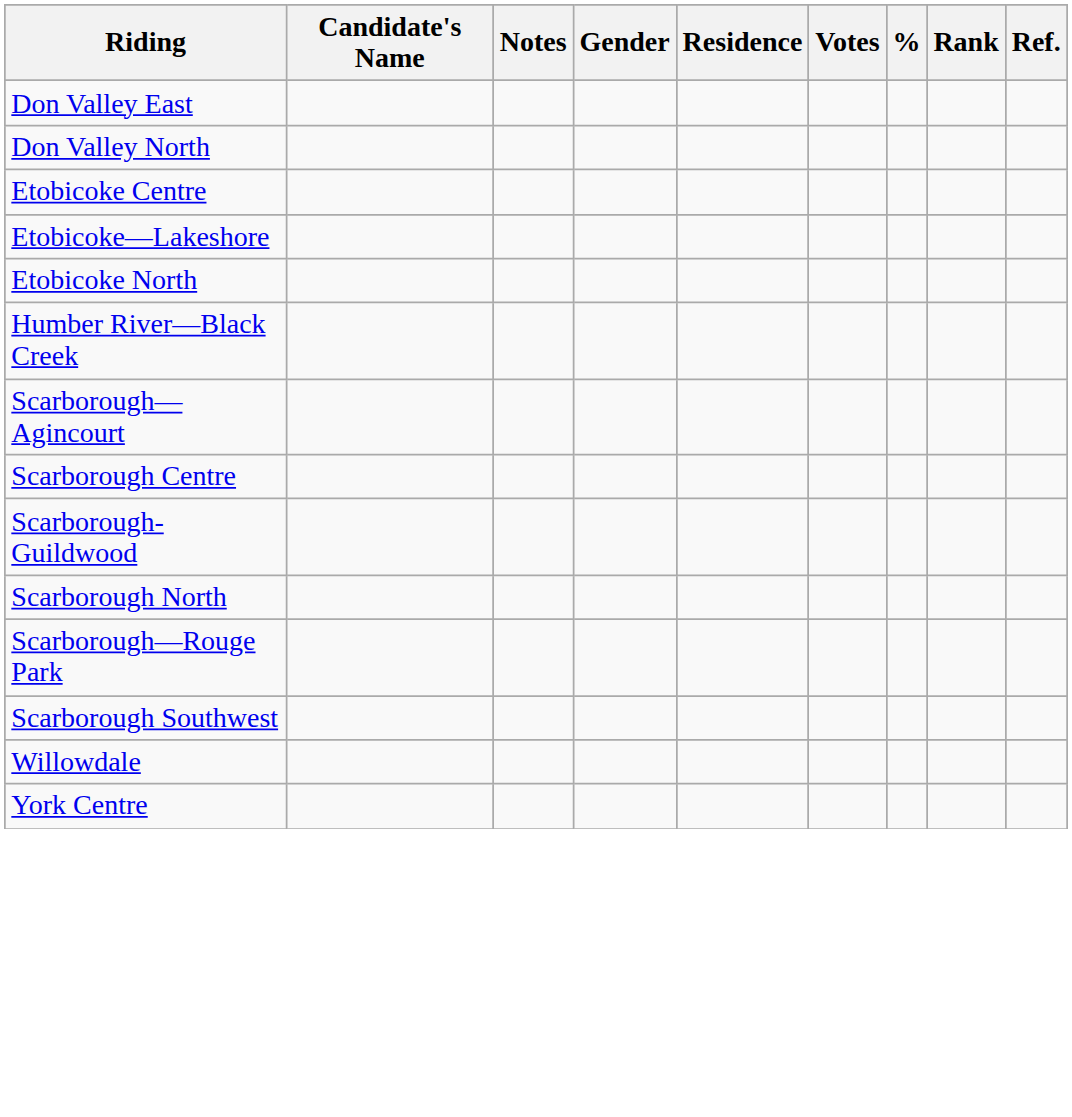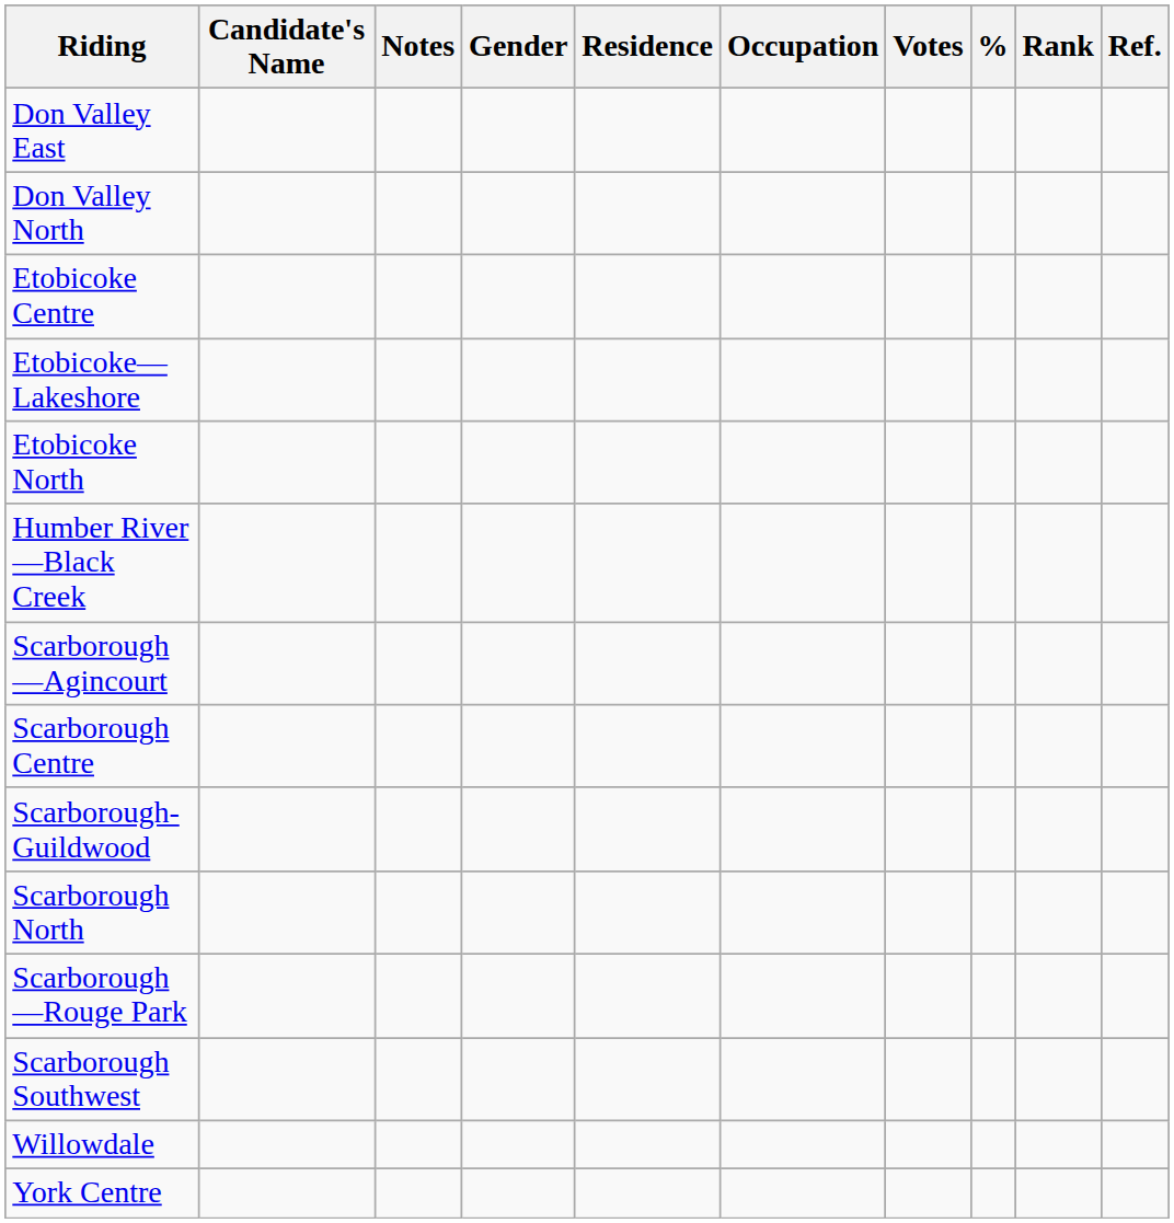+ column: Occupation
